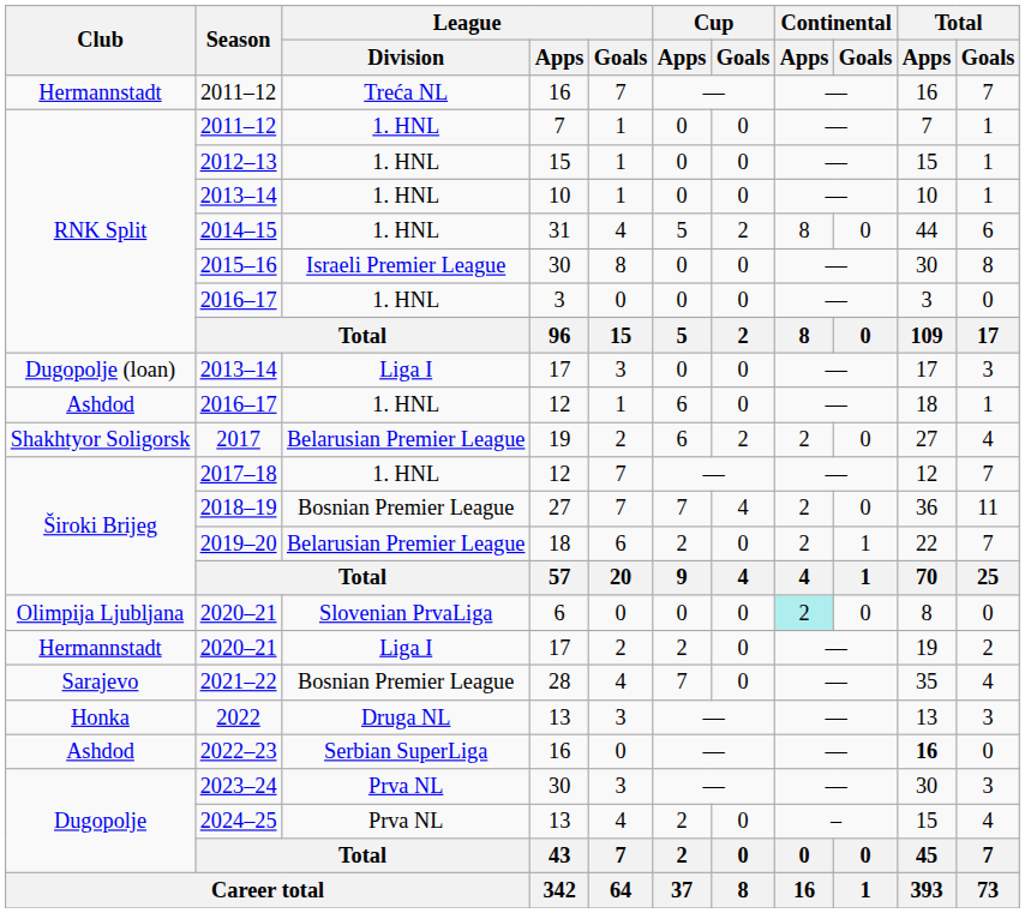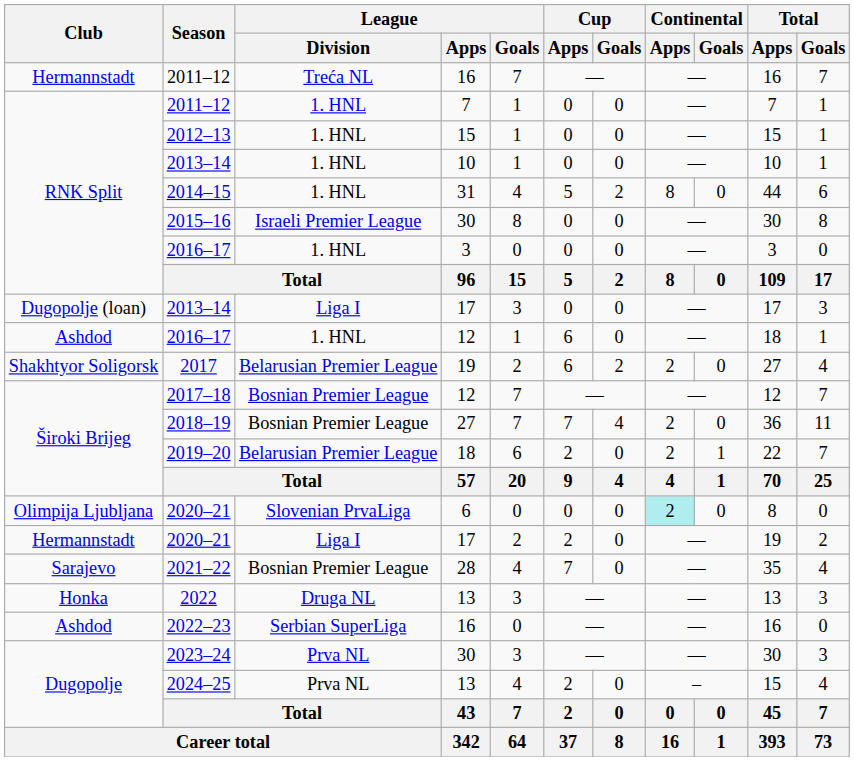2017–18 | League / Division: 1. HNL -> Bosnian Premier League
2022–23 | Total / Apps: bold -> normal
